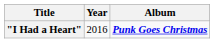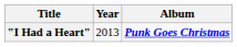"I Had a Heart" | Year: 2016 -> 2013
